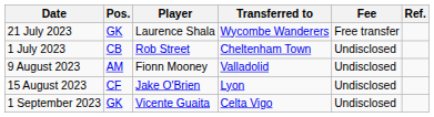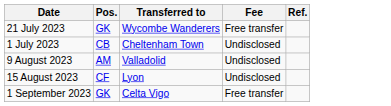- column: Player | Laurence Shala | Rob Street | Fionn Mooney | Jake O'Brien | Vicente Guaita
1 September 2023 | Fee: Undisclosed -> Free transfer
